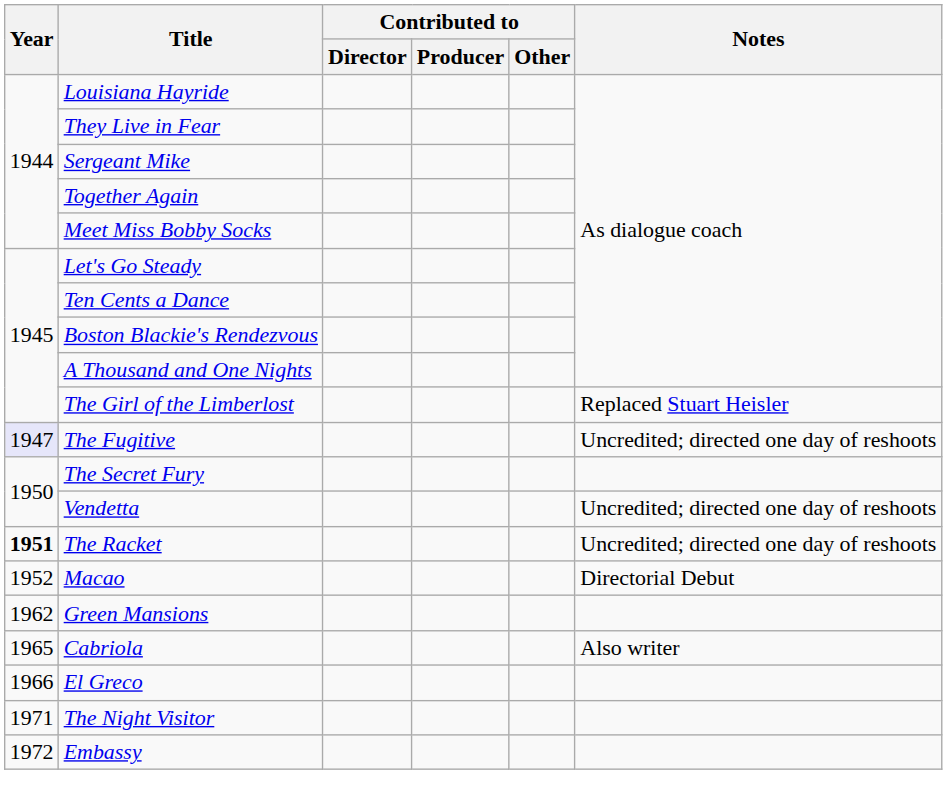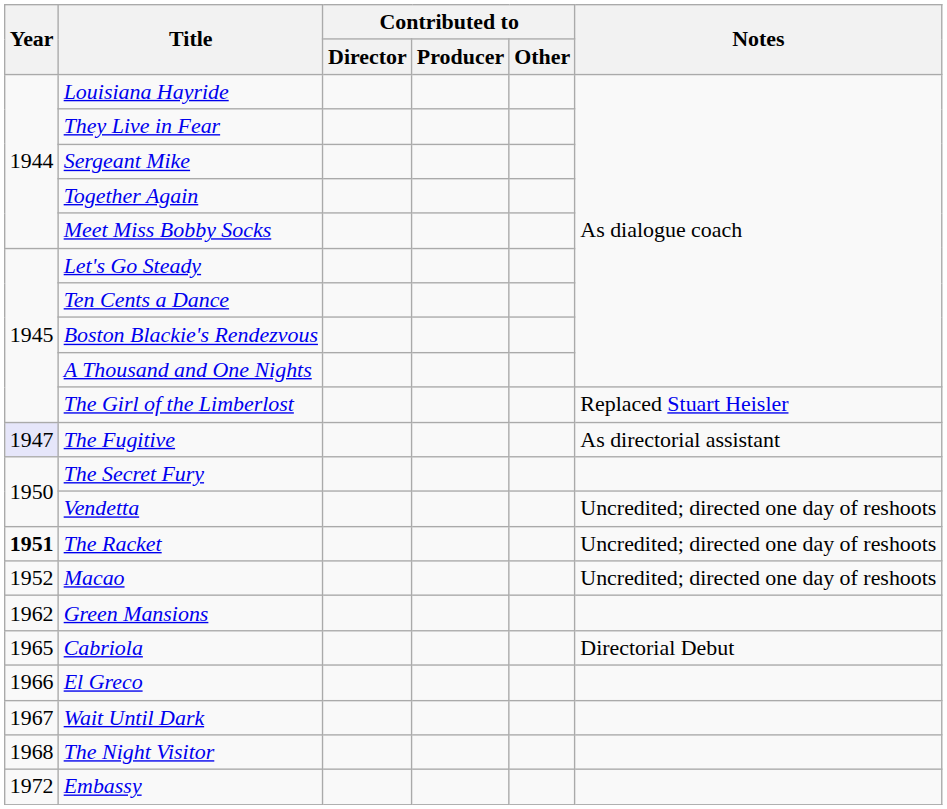The Fugitive | Notes: Uncredited; directed one day of reshoots -> As directorial assistant
Macao | Notes: Directorial Debut -> Uncredited; directed one day of reshoots
Cabriola | Notes: Also writer -> Directorial Debut
+ row: 1967 | Wait Until Dark
The Night Visitor | Year: 1971 -> 1968
